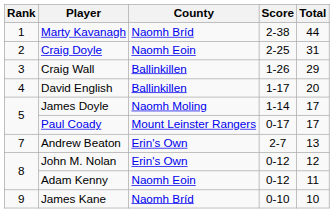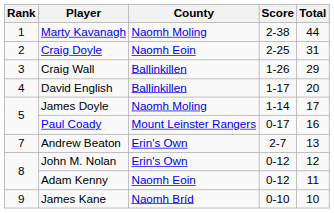Marty Kavanagh | County: Naomh Bríd -> Naomh Moling
Paul Coady | Total: 17 -> 16
